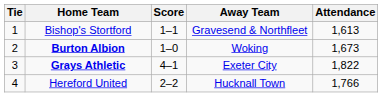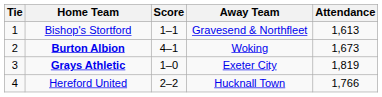Burton Albion | Score: 1–0 -> 4–1
Grays Athletic | Score: 4–1 -> 1–0
Grays Athletic | Attendance: 1,822 -> 1,819
